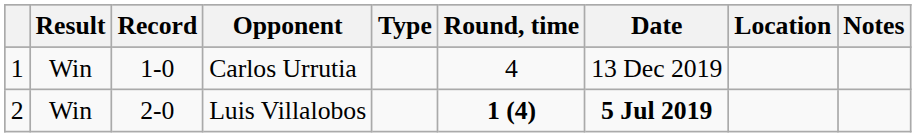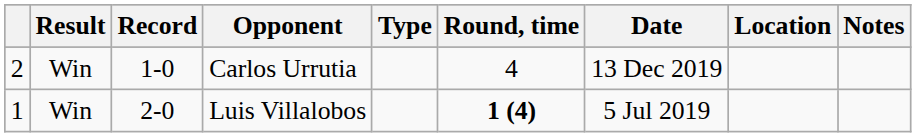Carlos Urrutia | column 1: 1 -> 2
Luis Villalobos | column 1: 2 -> 1
Luis Villalobos | Date: bold -> normal
